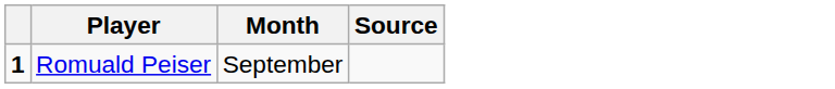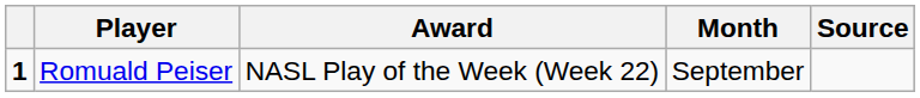+ column: Award | NASL Play of the Week (Week 22)
